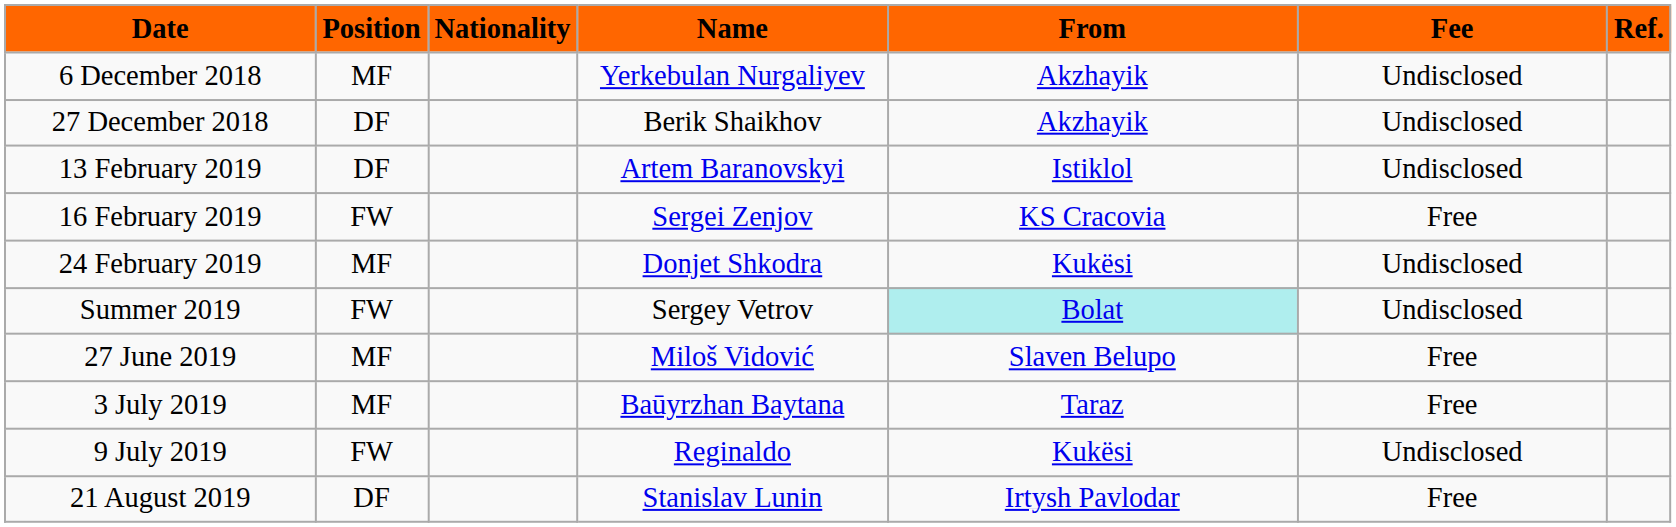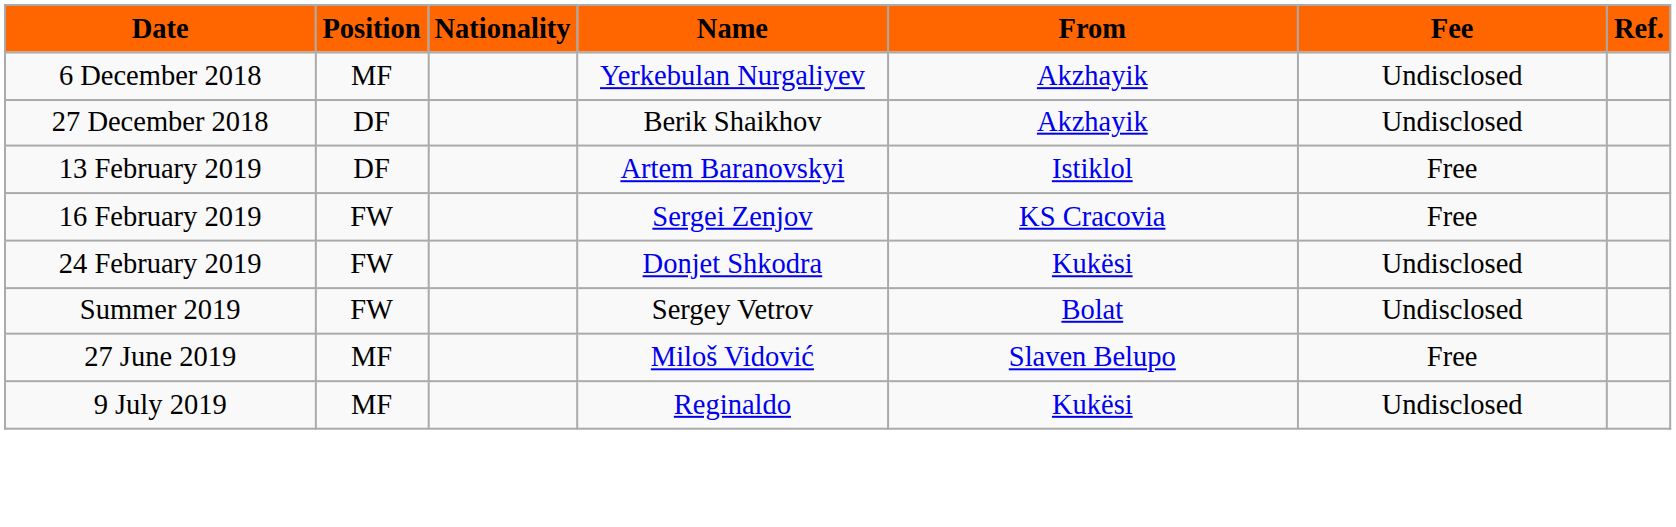13 February 2019 | Fee: Undisclosed -> Free
24 February 2019 | Position: MF -> FW
Summer 2019 | From: paleturquoise background -> no background
- row: 3 July 2019 | MF | Baūyrzhan Baytana | Taraz | Free
9 July 2019 | Position: FW -> MF
- row: 21 August 2019 | DF | Stanislav Lunin | Irtysh Pavlodar | Free
